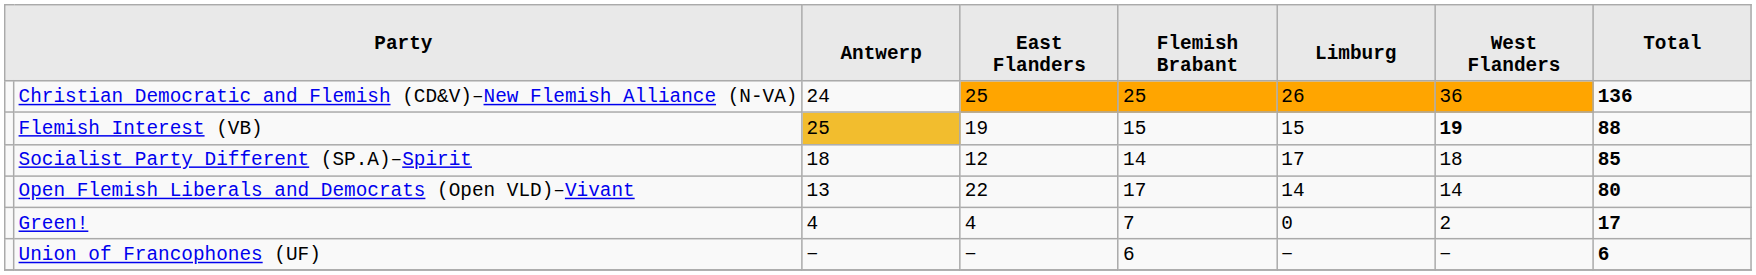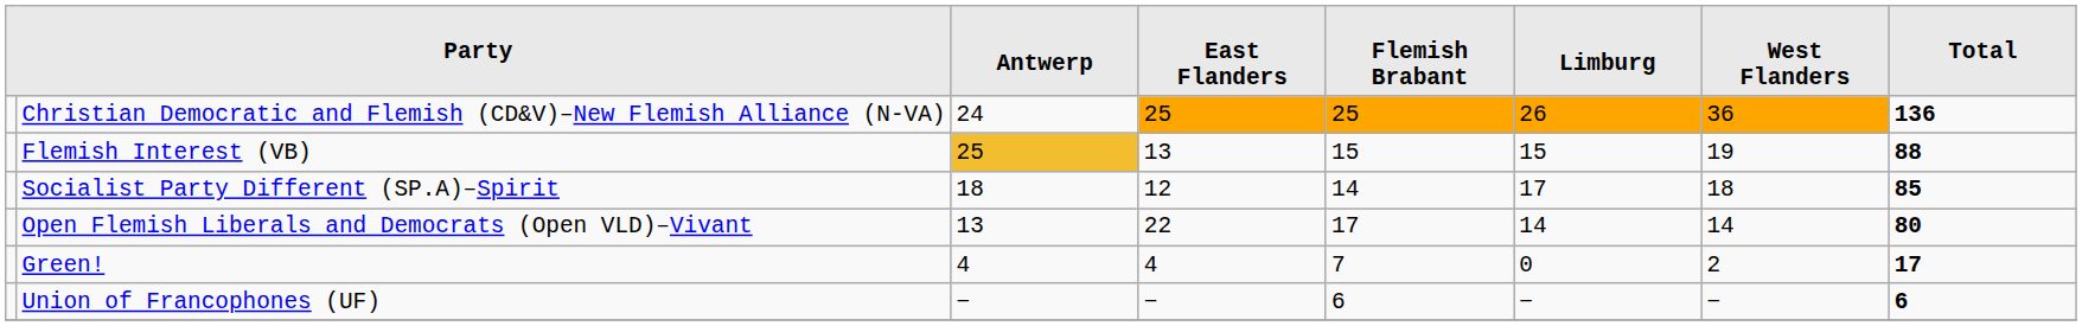Flemish Interest (VB) | East Flanders: 19 -> 13
Flemish Interest (VB) | West Flanders: bold -> normal
